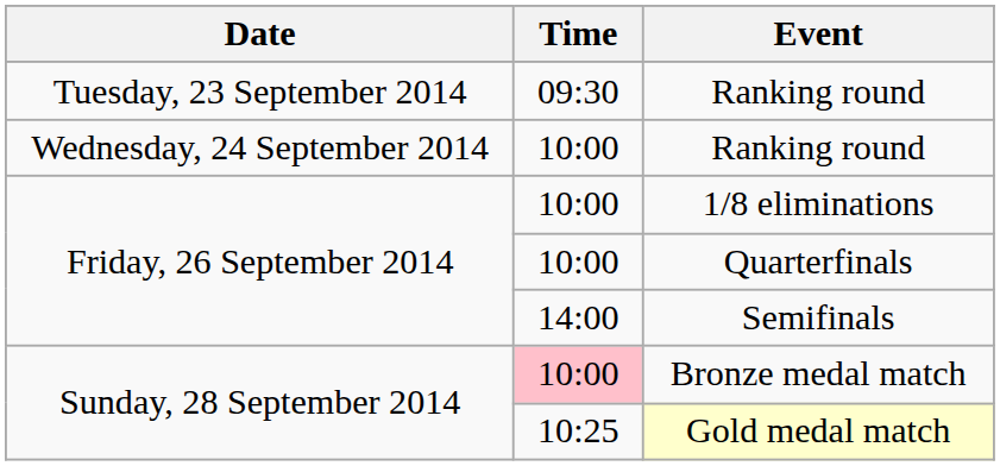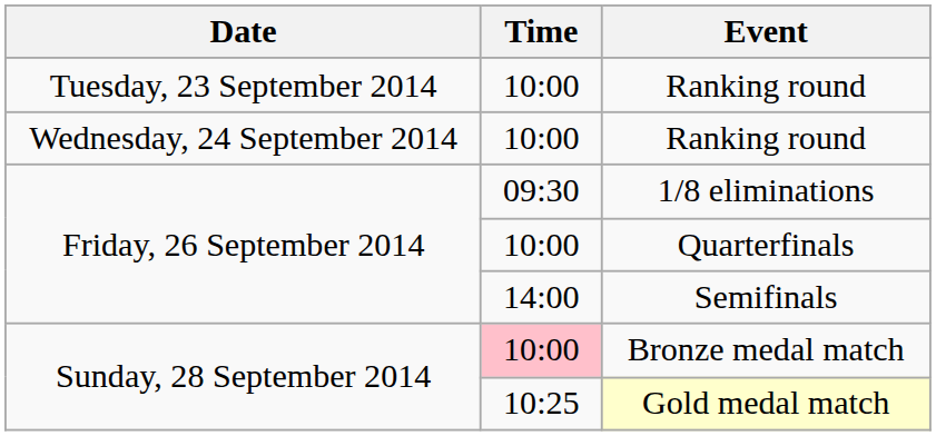Tuesday, 23 September 2014 / Ranking round | Time: 09:30 -> 10:00
1/8 eliminations | Time: 10:00 -> 09:30
